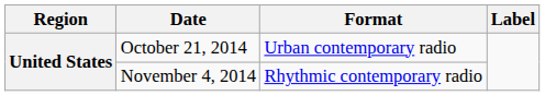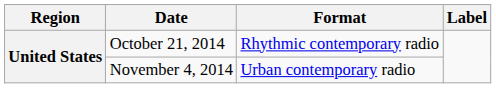October 21, 2014 | Format: Urban contemporary radio -> Rhythmic contemporary radio
November 4, 2014 | Format: Rhythmic contemporary radio -> Urban contemporary radio
